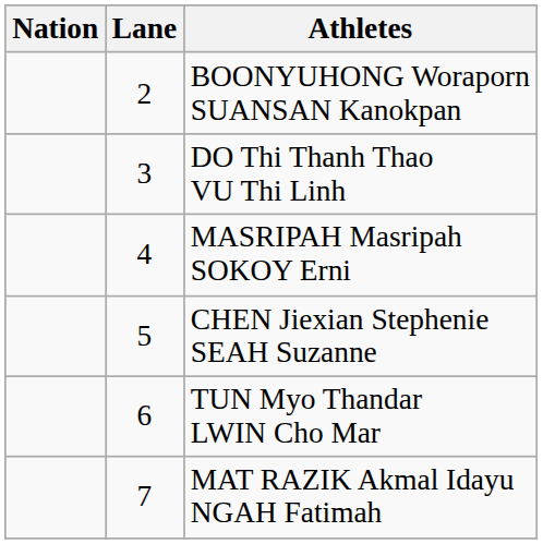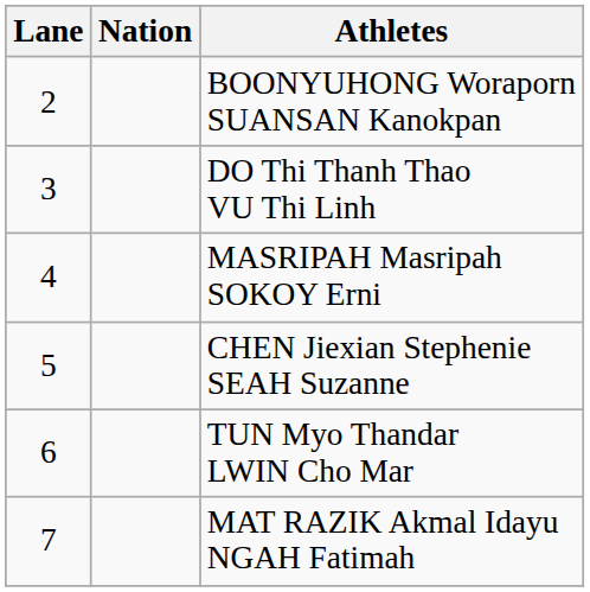columns swapped: Lane <-> Nation
